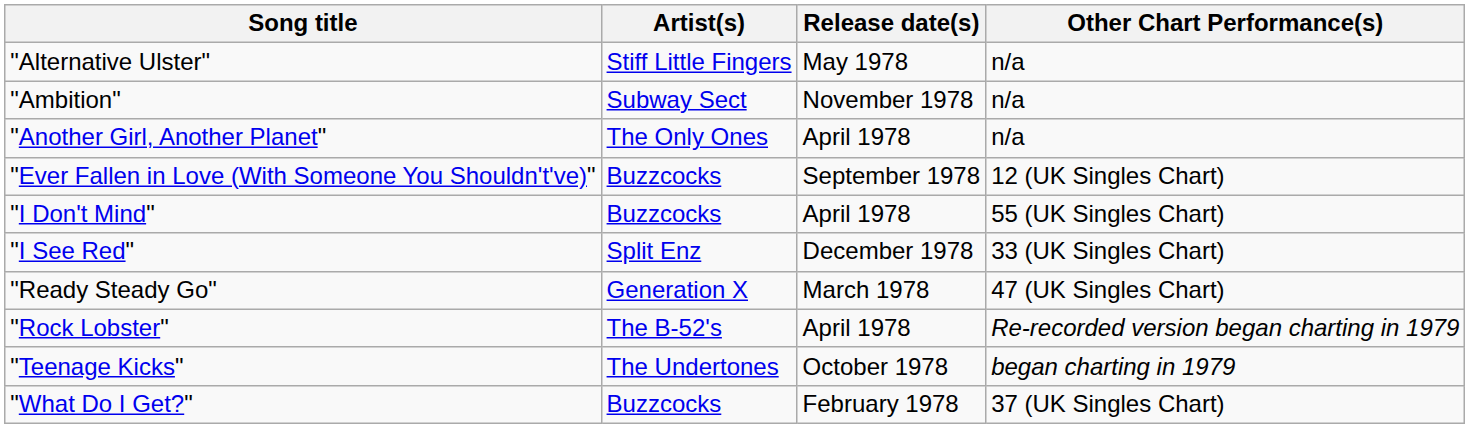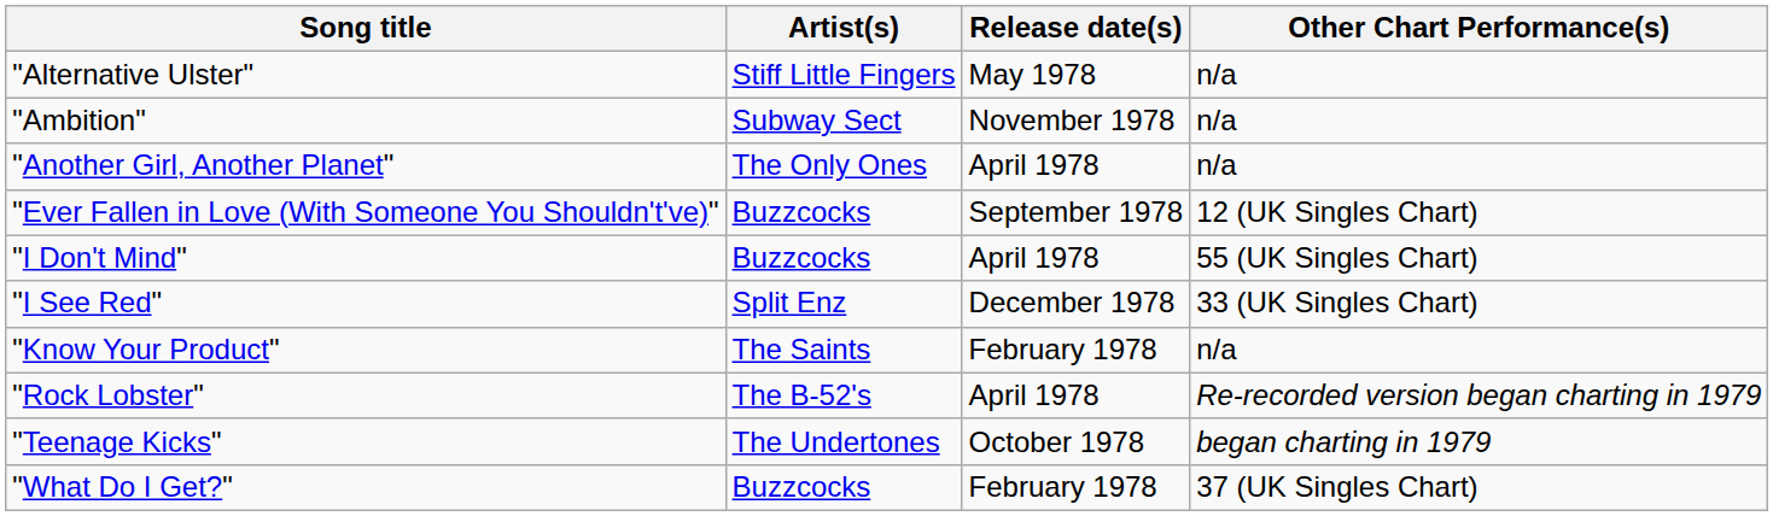+ row: "Know Your Product" | The Saints | February 1978 | n/a
- row: "Ready Steady Go" | Generation X | March 1978 | 47 (UK Singles Chart)
